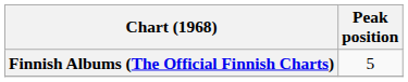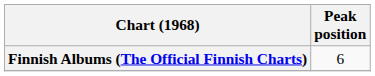Finnish Albums (The Official Finnish Charts) | Peak position: 5 -> 6
